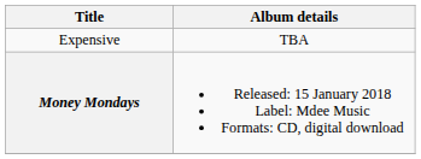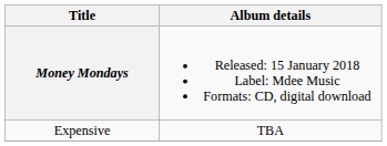rows swapped: Money Mondays <-> Expensive
